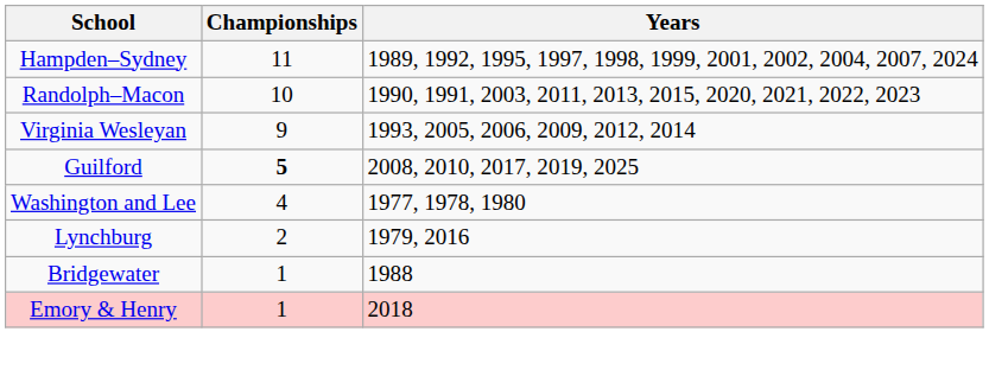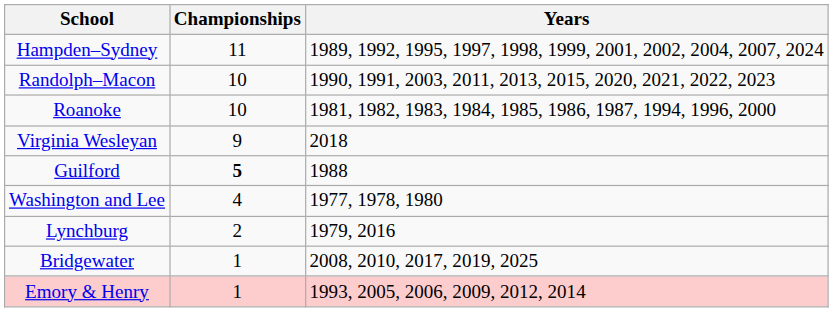+ row: Roanoke | 10 | 1981, 1982, 1983, 1984, 1985, 1986, 1987, 1994, 1996, 2000
Virginia Wesleyan | Years: 1993, 2005, 2006, 2009, 2012, 2014 -> 2018
Guilford | Years: 2008, 2010, 2017, 2019, 2025 -> 1988
Bridgewater | Years: 1988 -> 2008, 2010, 2017, 2019, 2025
Emory & Henry | Years: 2018 -> 1993, 2005, 2006, 2009, 2012, 2014
